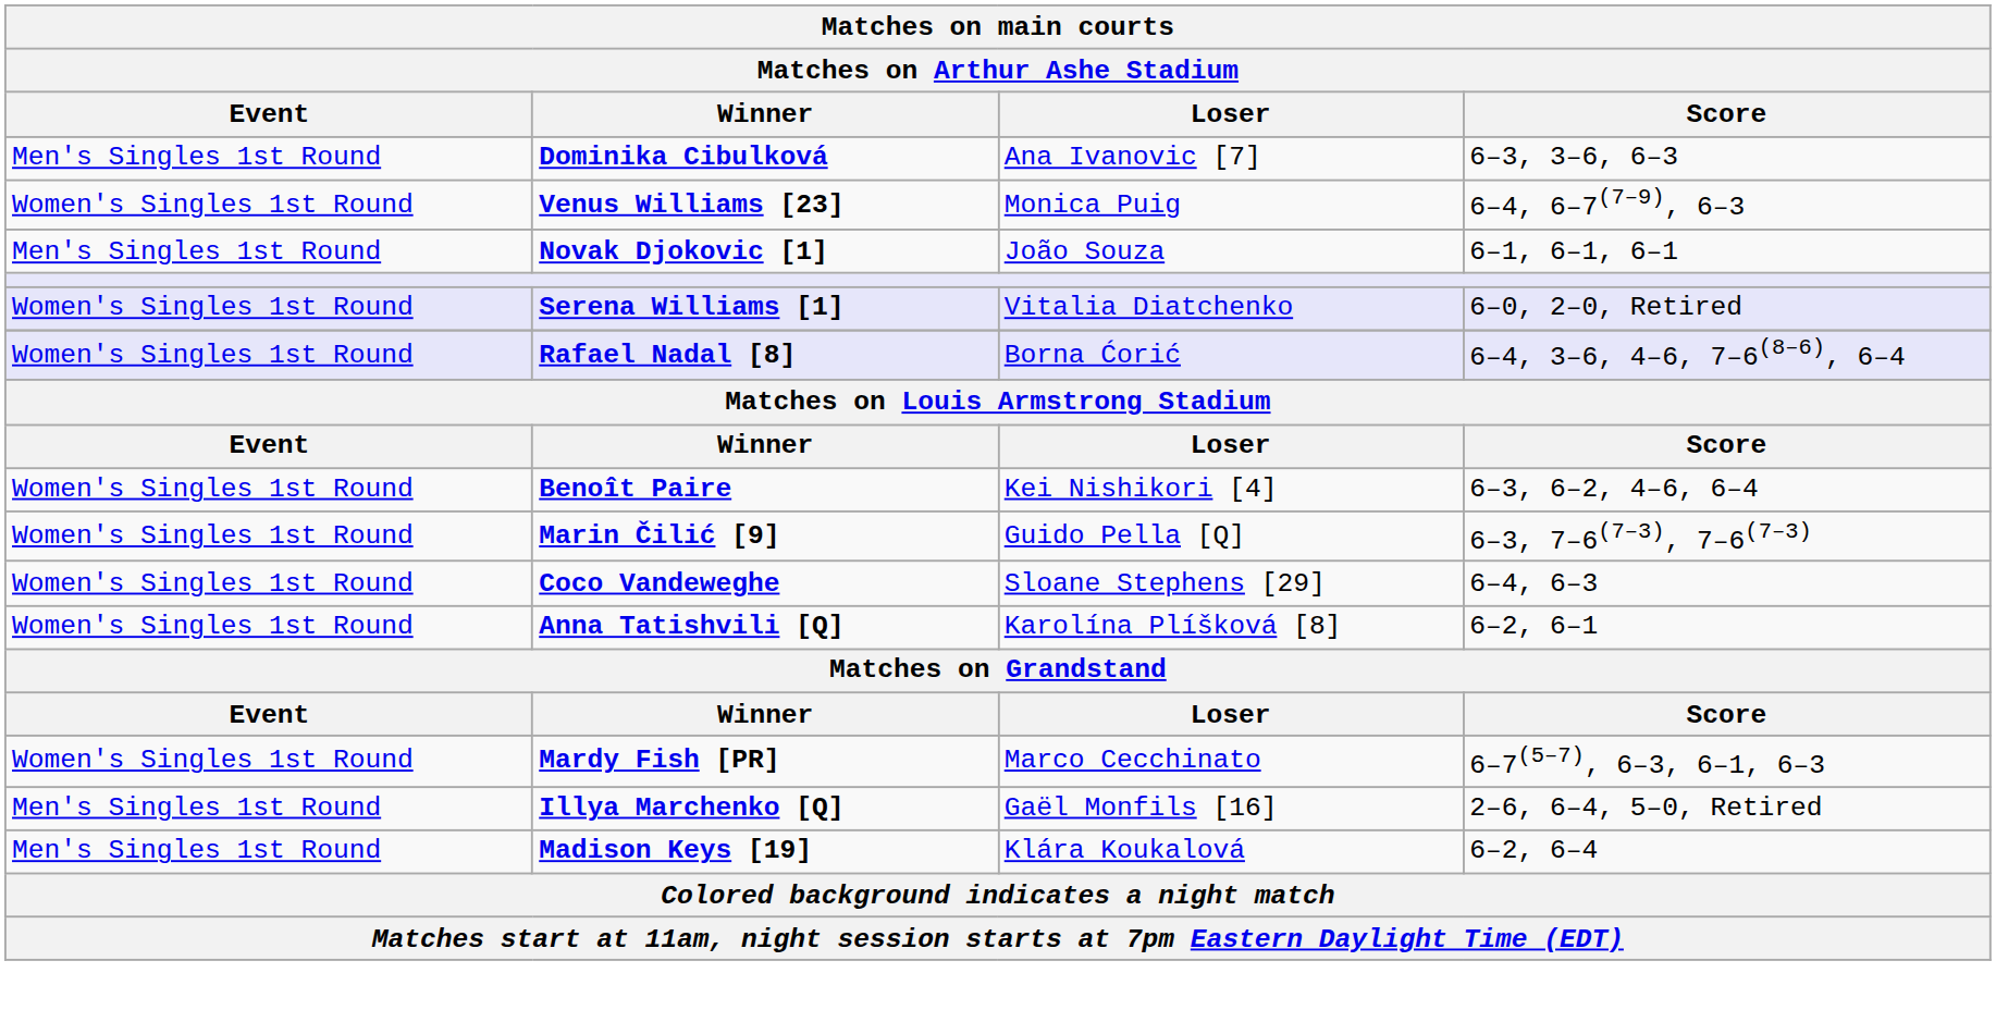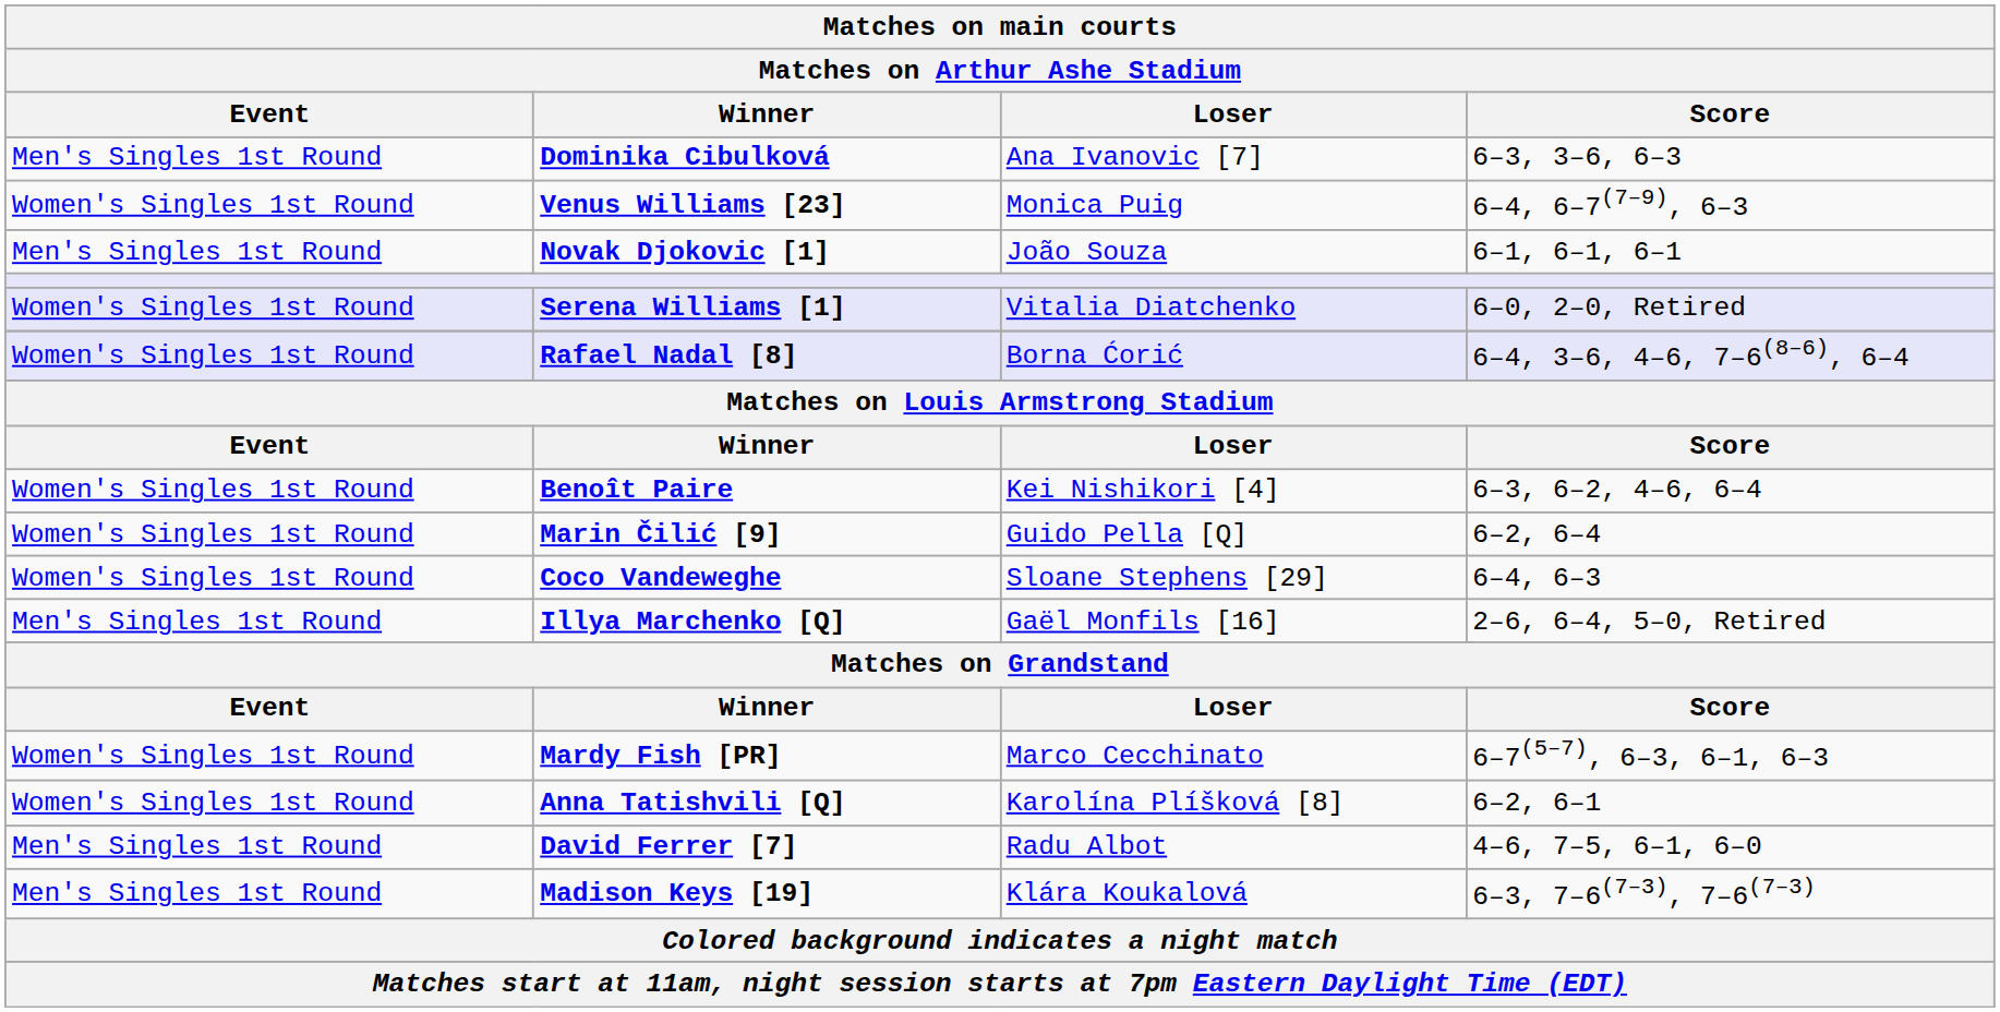Marin Čilić [9] | Score: 6–3, 7–6(7–3), 7–6(7–3) -> 6–2, 6–4
rows swapped: Illya Marchenko [Q] <-> Anna Tatishvili [Q]
+ row: Men's Singles 1st Round | David Ferrer [7] | Radu Albot | 4–6, 7–5, 6–1, 6–0
Madison Keys [19] | Score: 6–2, 6–4 -> 6–3, 7–6(7–3), 7–6(7–3)
